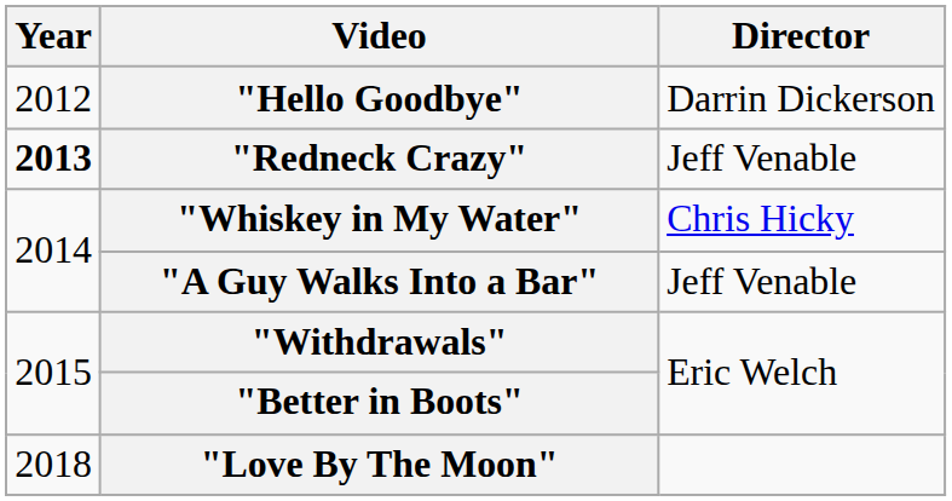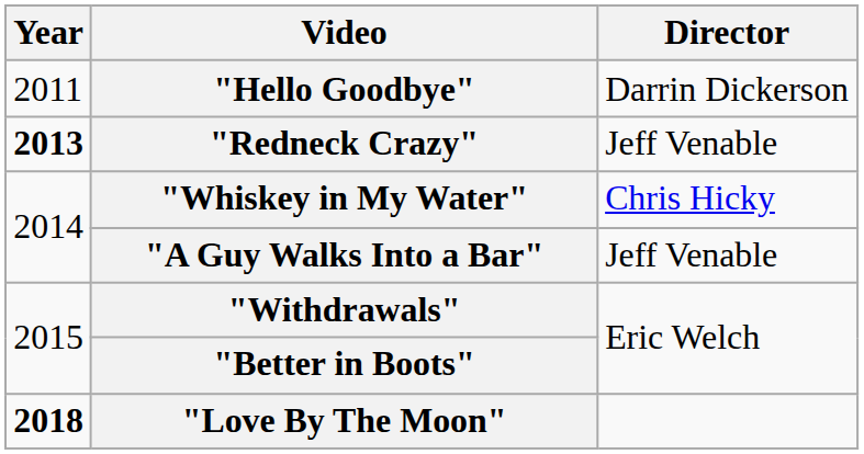"Hello Goodbye" | Year: 2012 -> 2011
"Love By The Moon" | Year: normal -> bold
